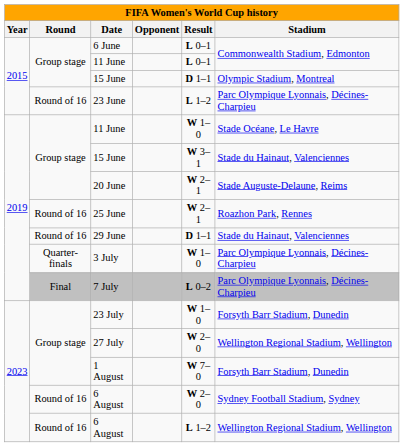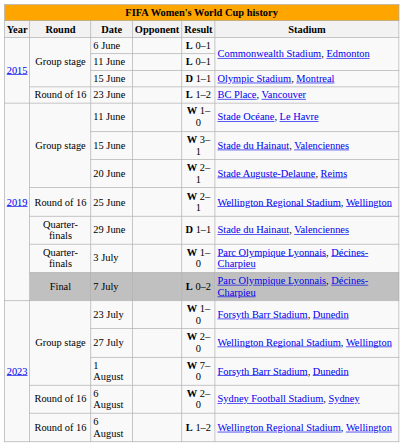23 June | Stadium: Parc Olympique Lyonnais, Décines-Charpieu -> BC Place, Vancouver
25 June | Stadium: Roazhon Park, Rennes -> Wellington Regional Stadium, Wellington
29 June | Round: Round of 16 -> Quarter-finals
